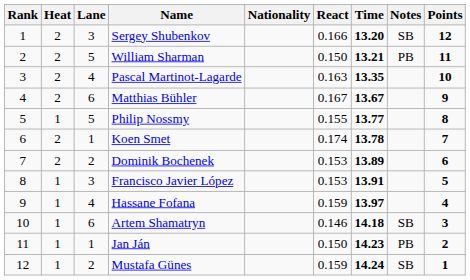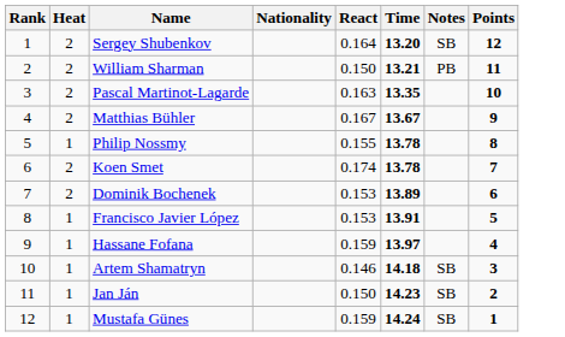- column: Lane | 3 | 5 | 4 | 6 | 5 | 1 | 2 | 3 | 4 | 6 | 1 | 2
Sergey Shubenkov | React: 0.166 -> 0.164
Philip Nossmy | Time: 13.77 -> 13.78
Jan Ján | Notes: PB -> SB
